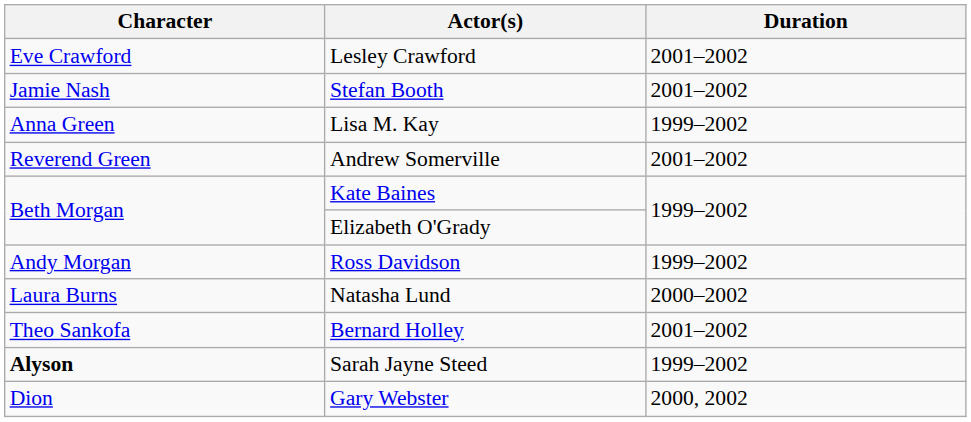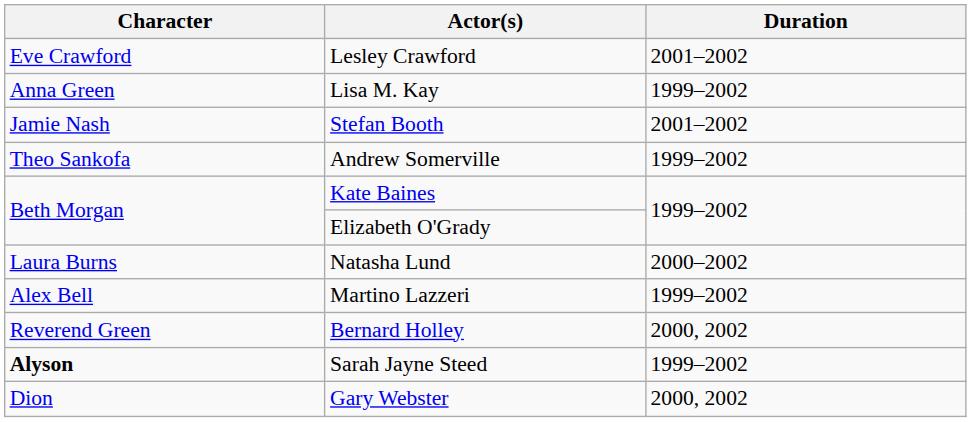rows swapped: Lisa M. Kay <-> Stefan Booth
Andrew Somerville | Character: Reverend Green -> Theo Sankofa
Andrew Somerville | Duration: 2001–2002 -> 1999–2002
- row: Andy Morgan | Ross Davidson | 1999–2002
+ row: Alex Bell | Martino Lazzeri | 1999–2002
Bernard Holley | Character: Theo Sankofa -> Reverend Green
Bernard Holley | Duration: 2001–2002 -> 2000, 2002
